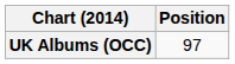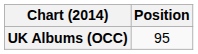UK Albums (OCC) | Position: 97 -> 95
